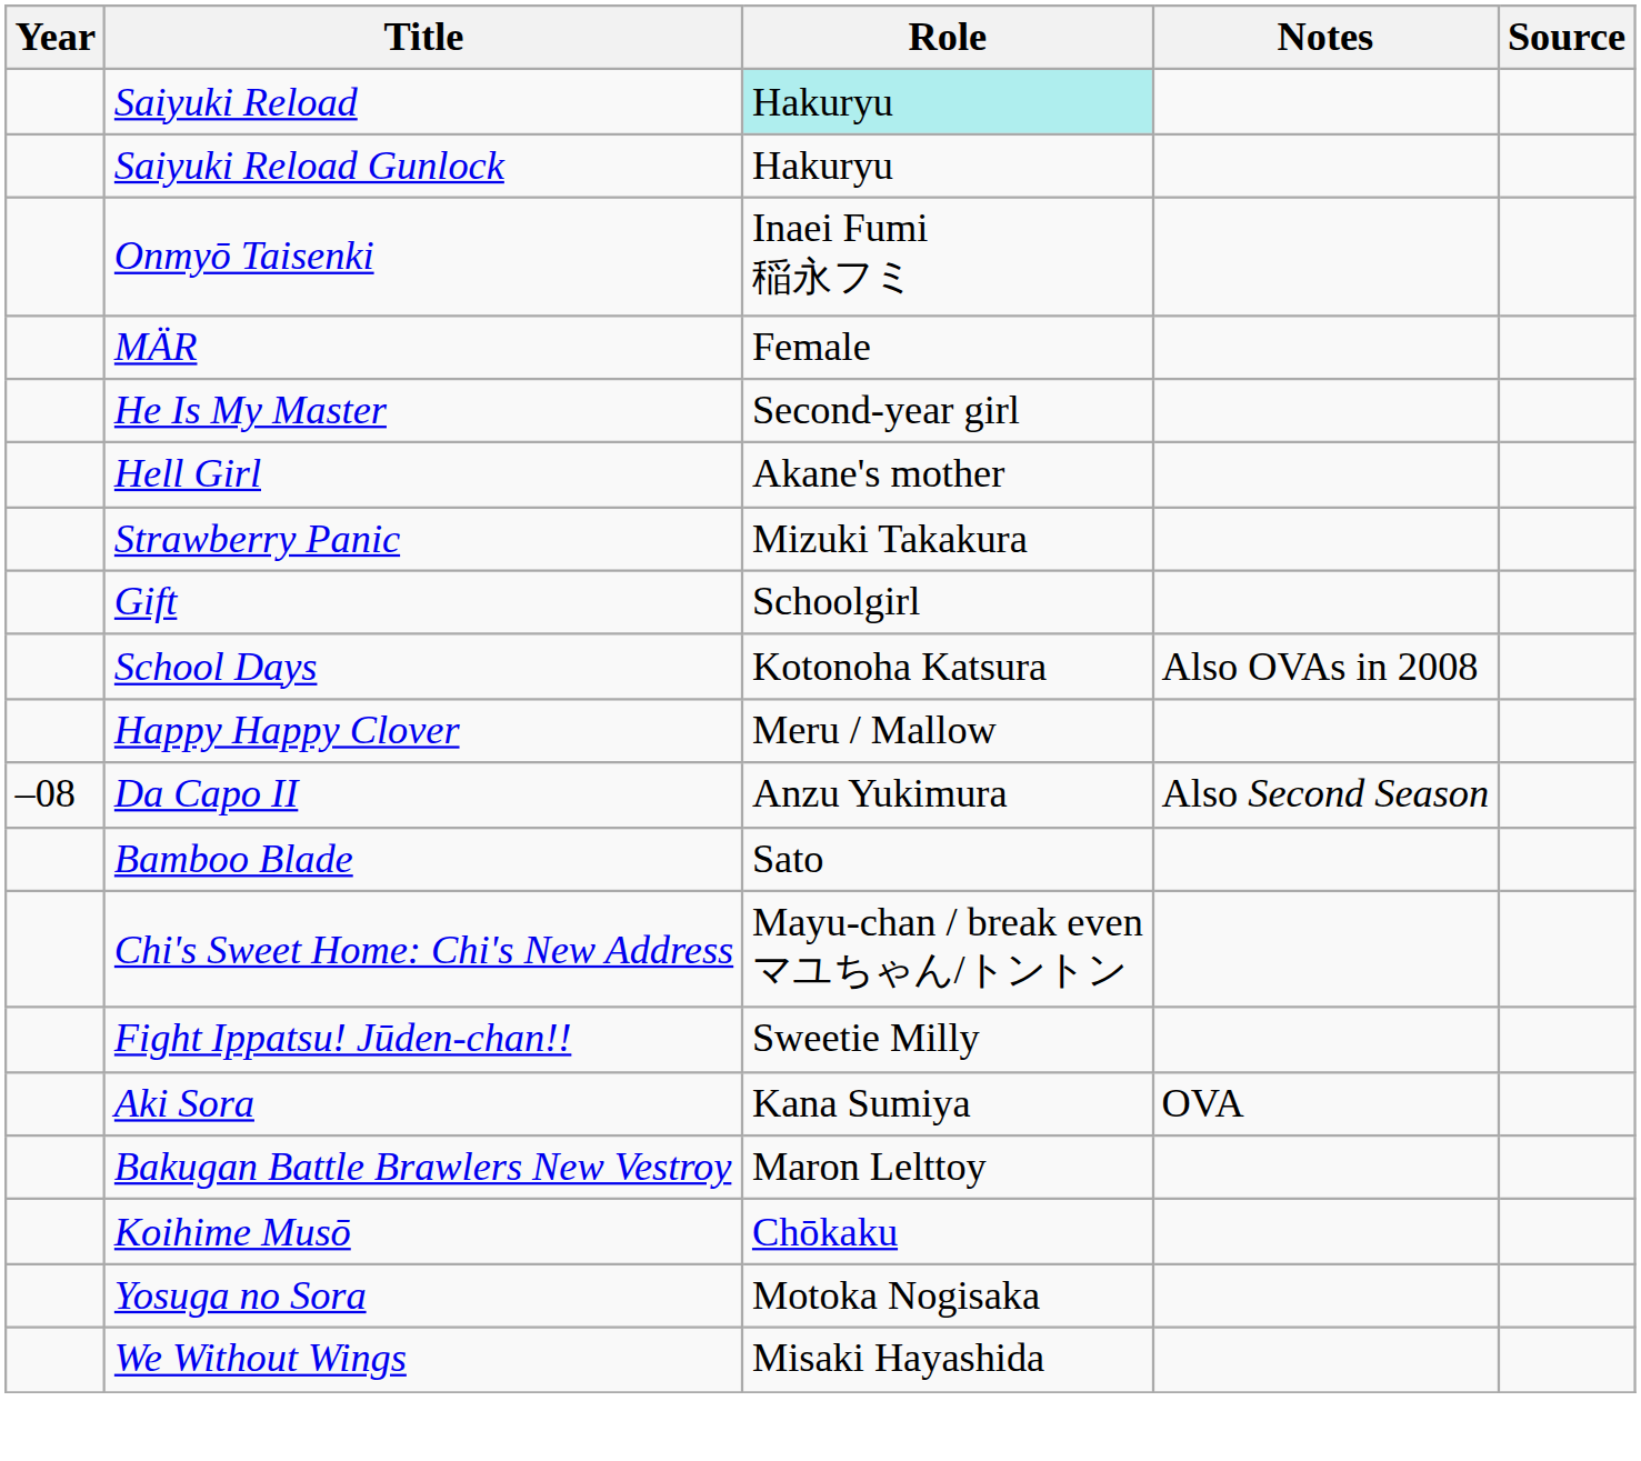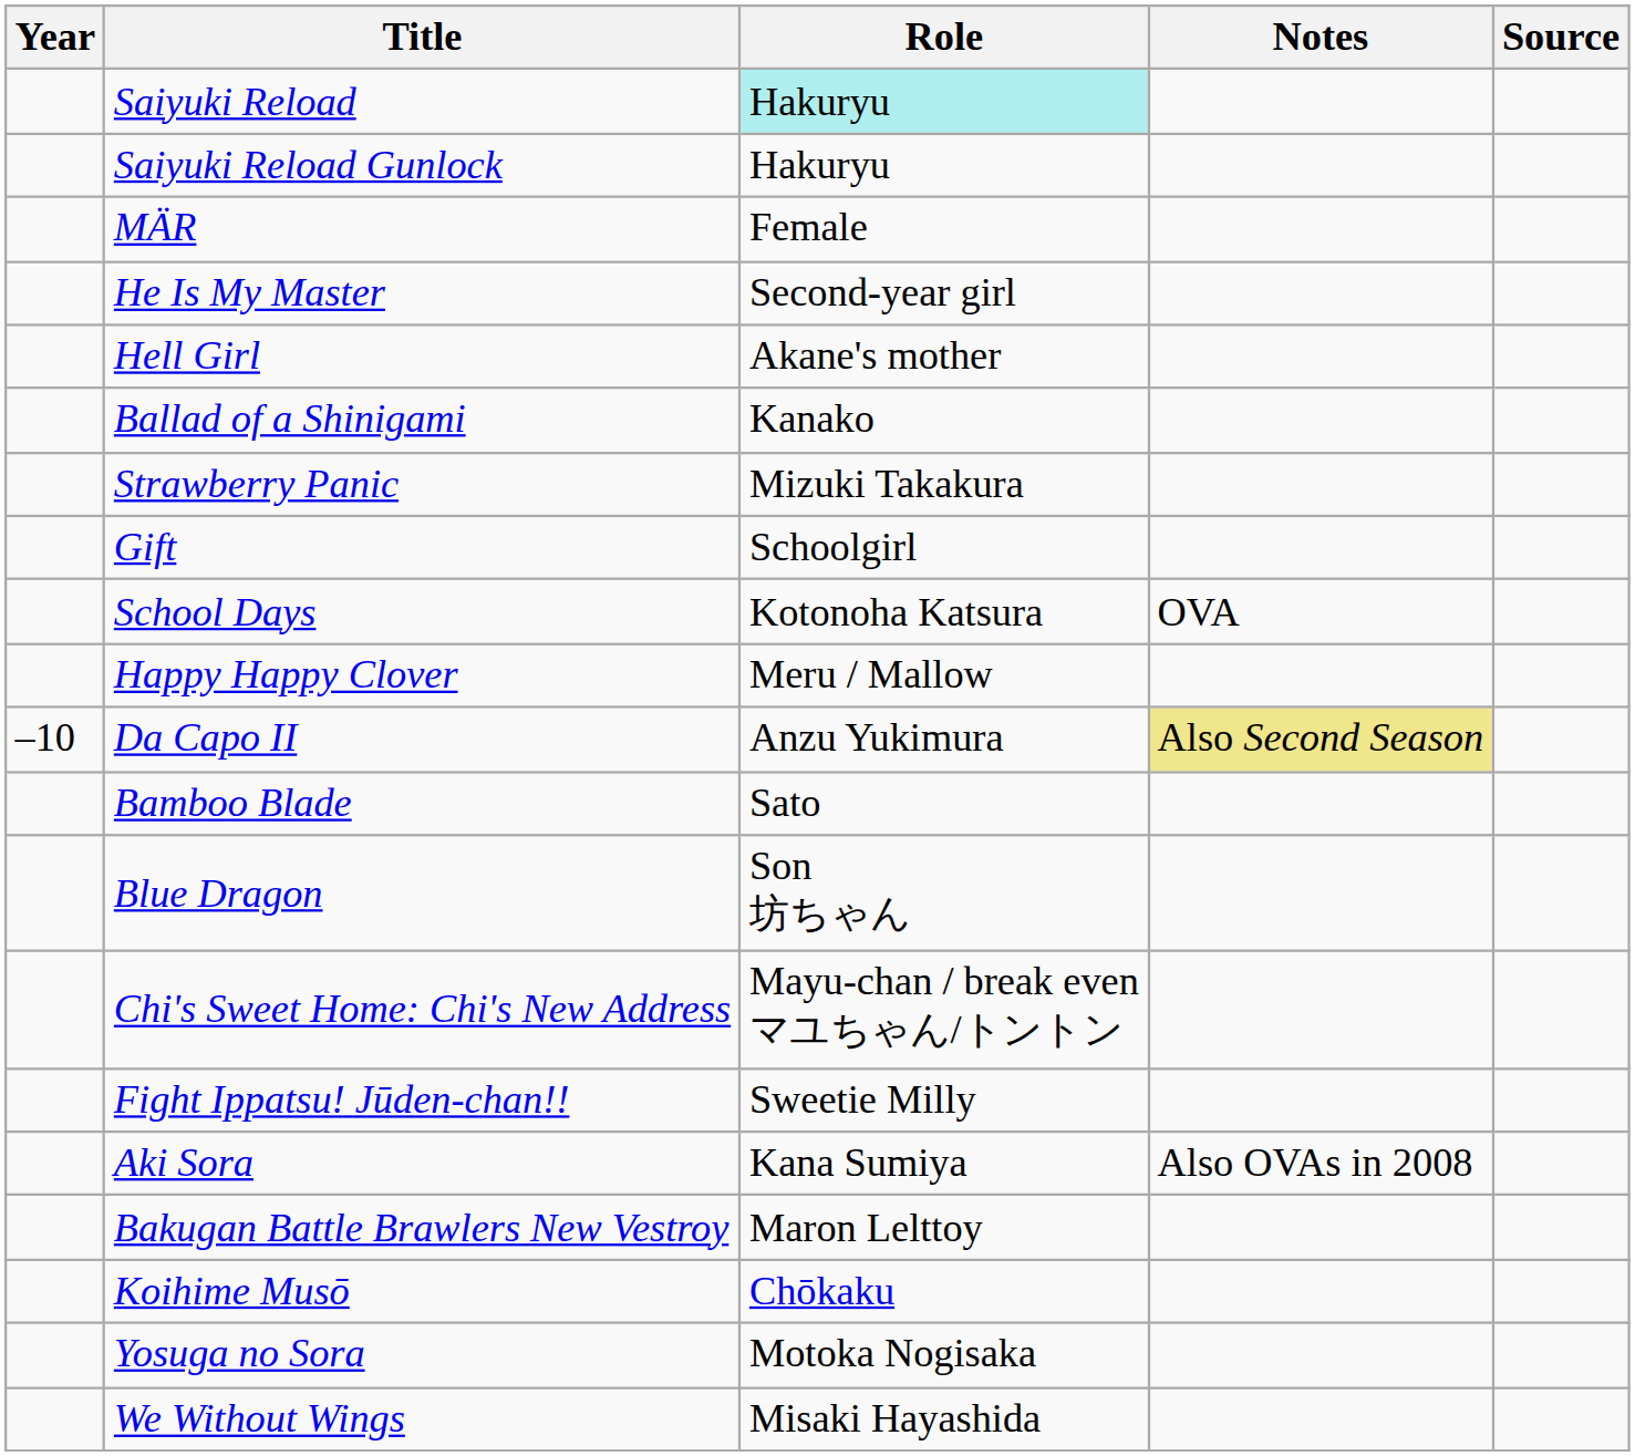- row: Onmyō Taisenki | Inaei Fumi 稲永フミ
+ row: Ballad of a Shinigami | Kanako
School Days | Notes: Also OVAs in 2008 -> OVA
Da Capo II | Year: –08 -> –10
Da Capo II | Notes: no background -> khaki background
+ row: Blue Dragon | Son 坊ちゃん
Aki Sora | Notes: OVA -> Also OVAs in 2008
